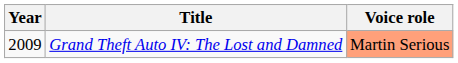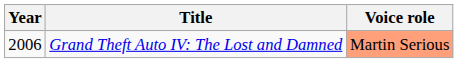Grand Theft Auto IV: The Lost and Damned | Year: 2009 -> 2006
